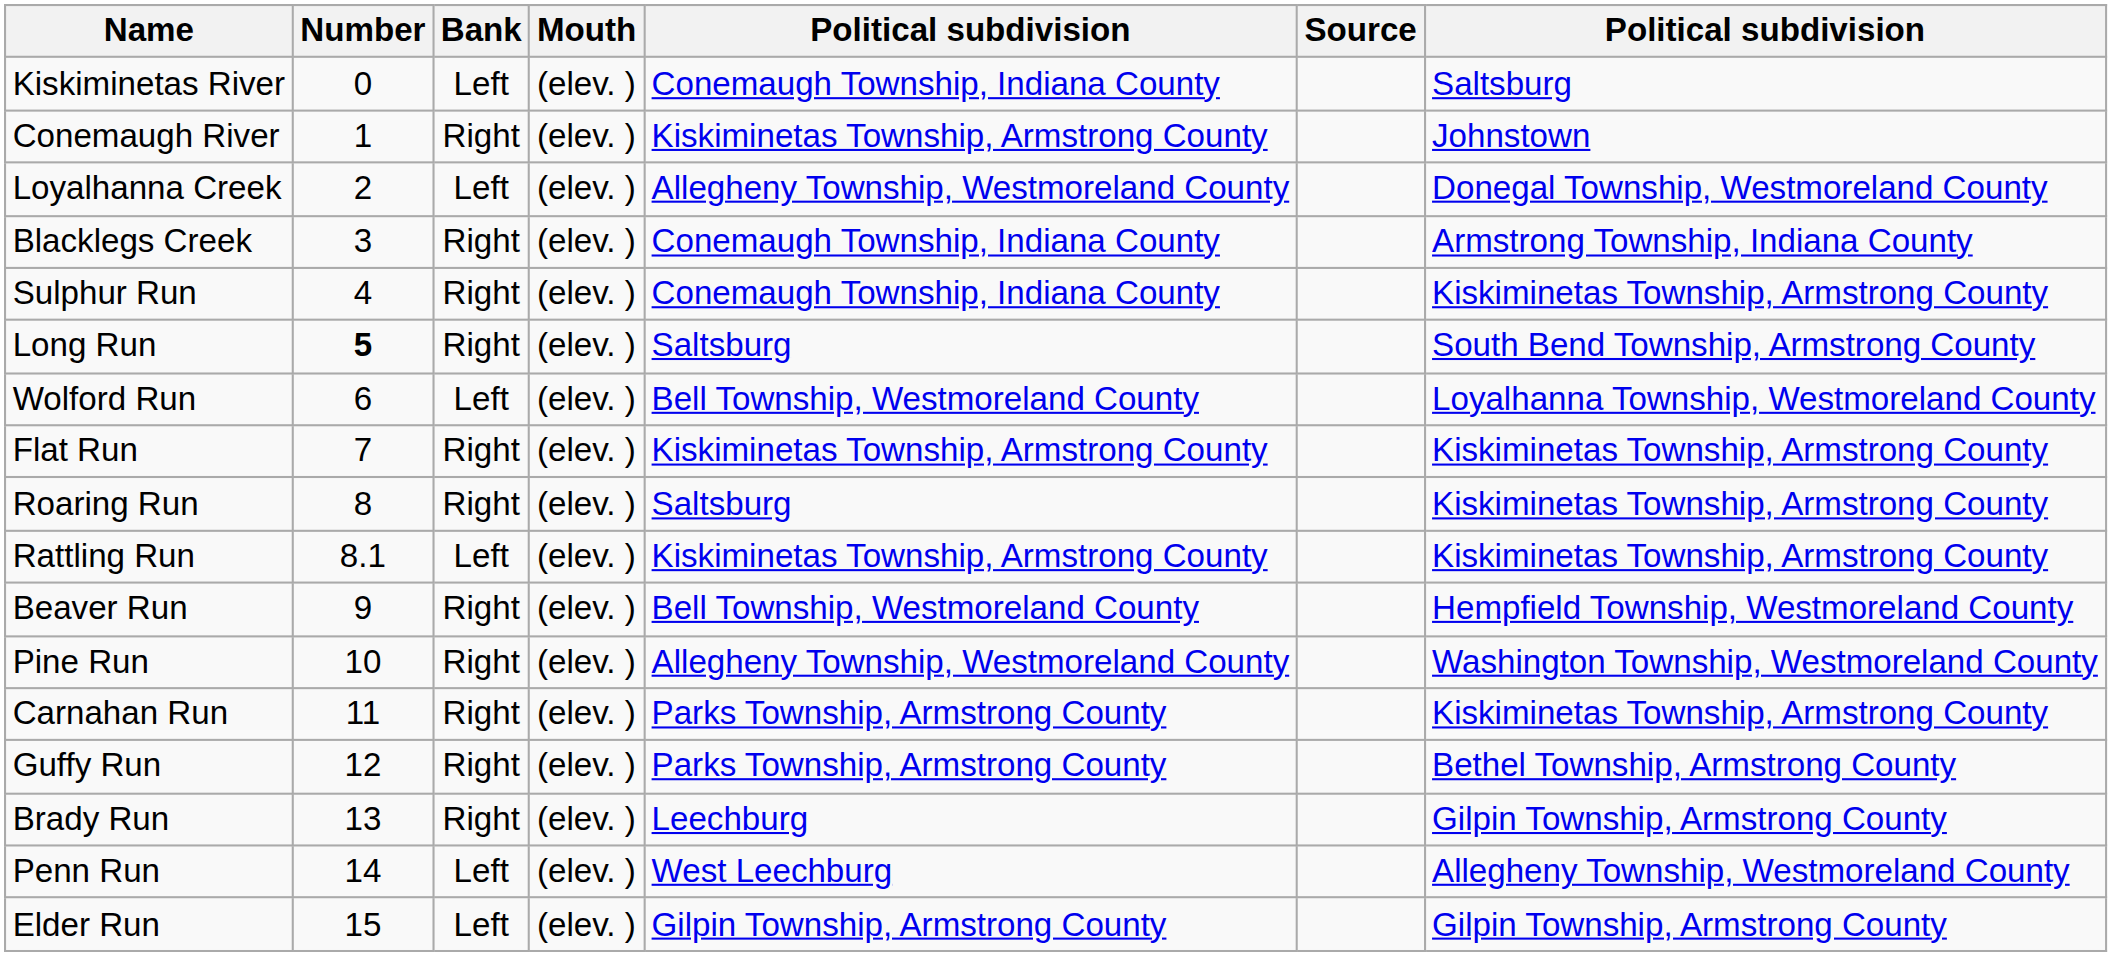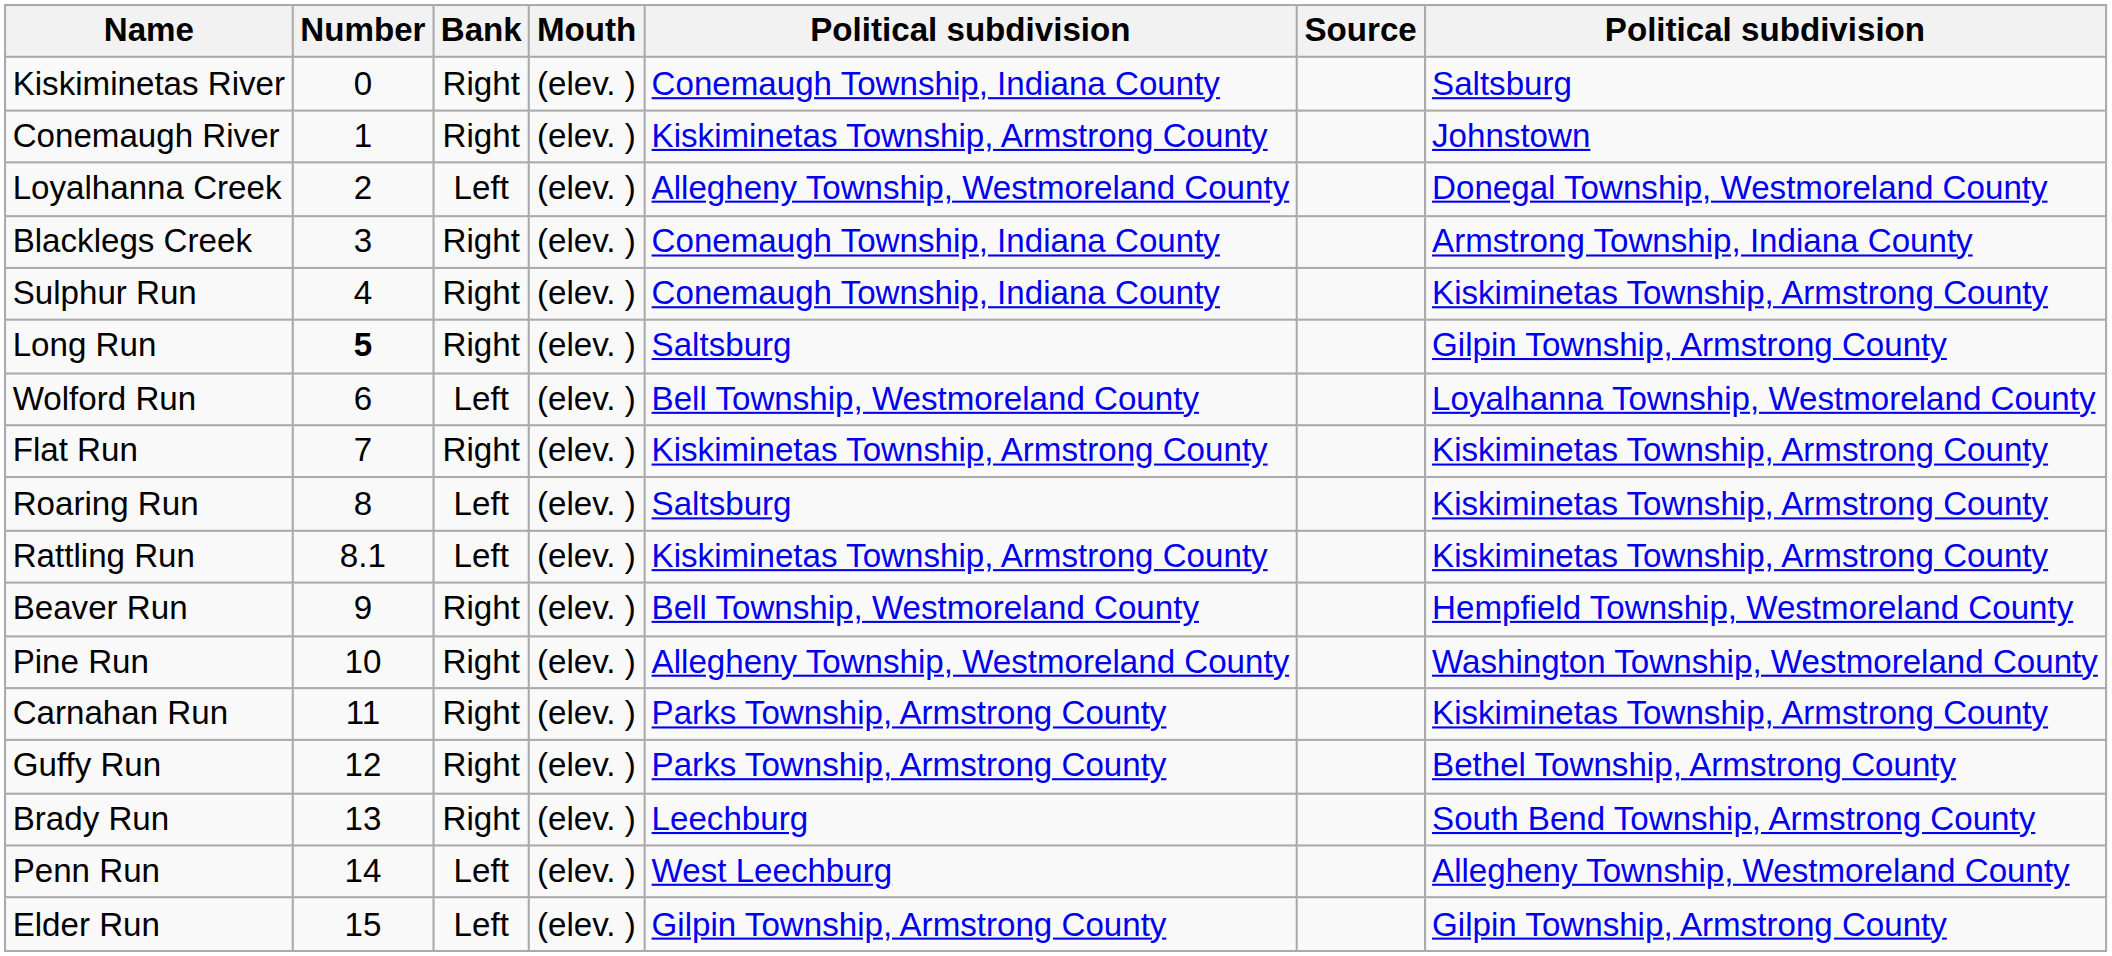Kiskiminetas River | Bank: Left -> Right
Long Run | column 7: South Bend Township, Armstrong County -> Gilpin Township, Armstrong County
Roaring Run | Bank: Right -> Left
Brady Run | column 7: Gilpin Township, Armstrong County -> South Bend Township, Armstrong County
